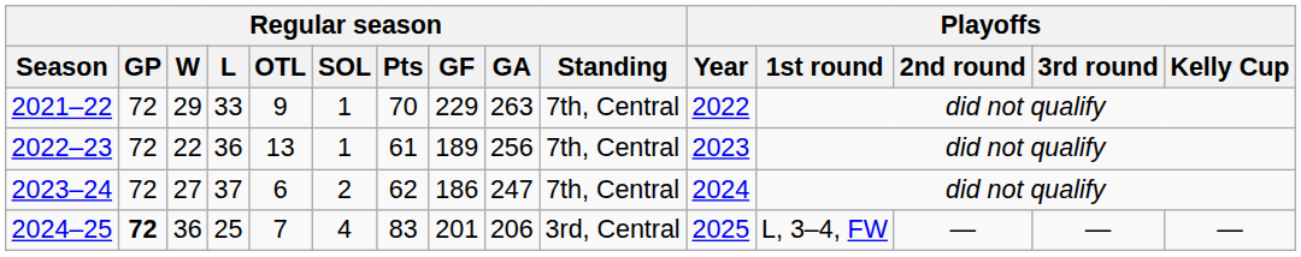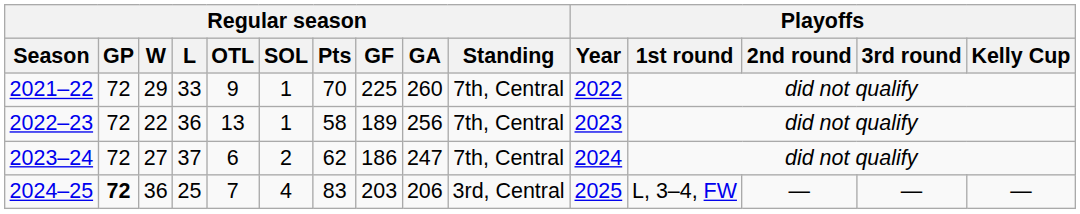2021–22 | Regular season / GF: 229 -> 225
2021–22 | Regular season / GA: 263 -> 260
2022–23 | Regular season / Pts: 61 -> 58
2024–25 | Regular season / GF: 201 -> 203
